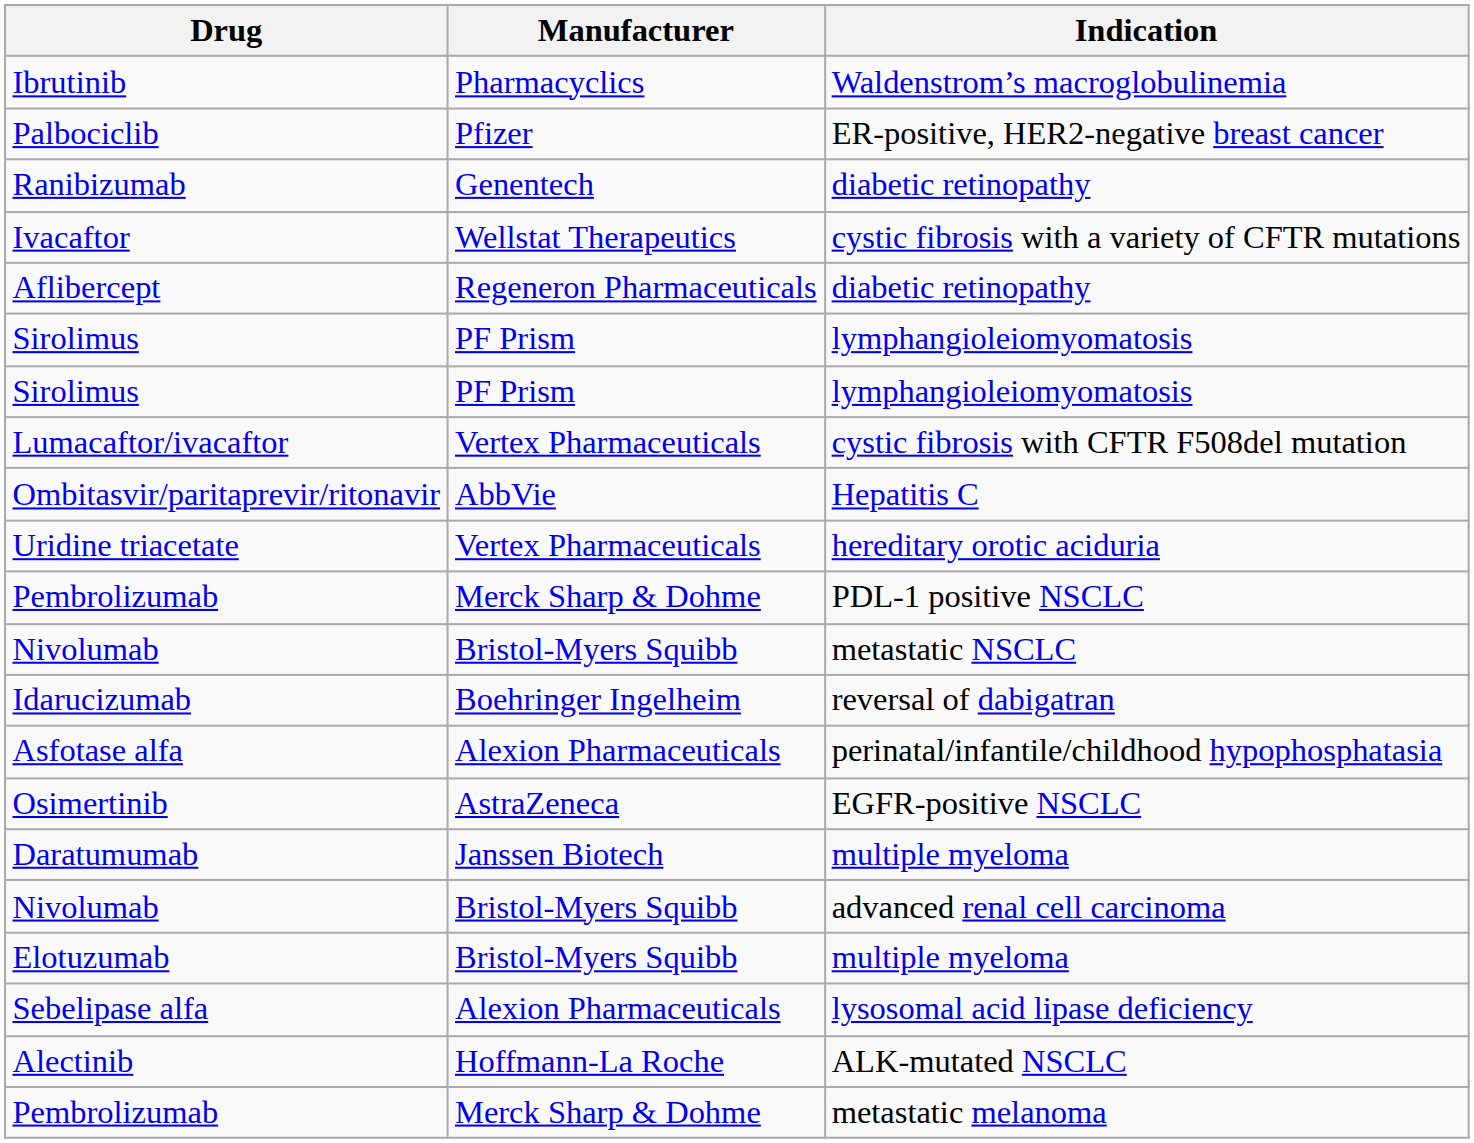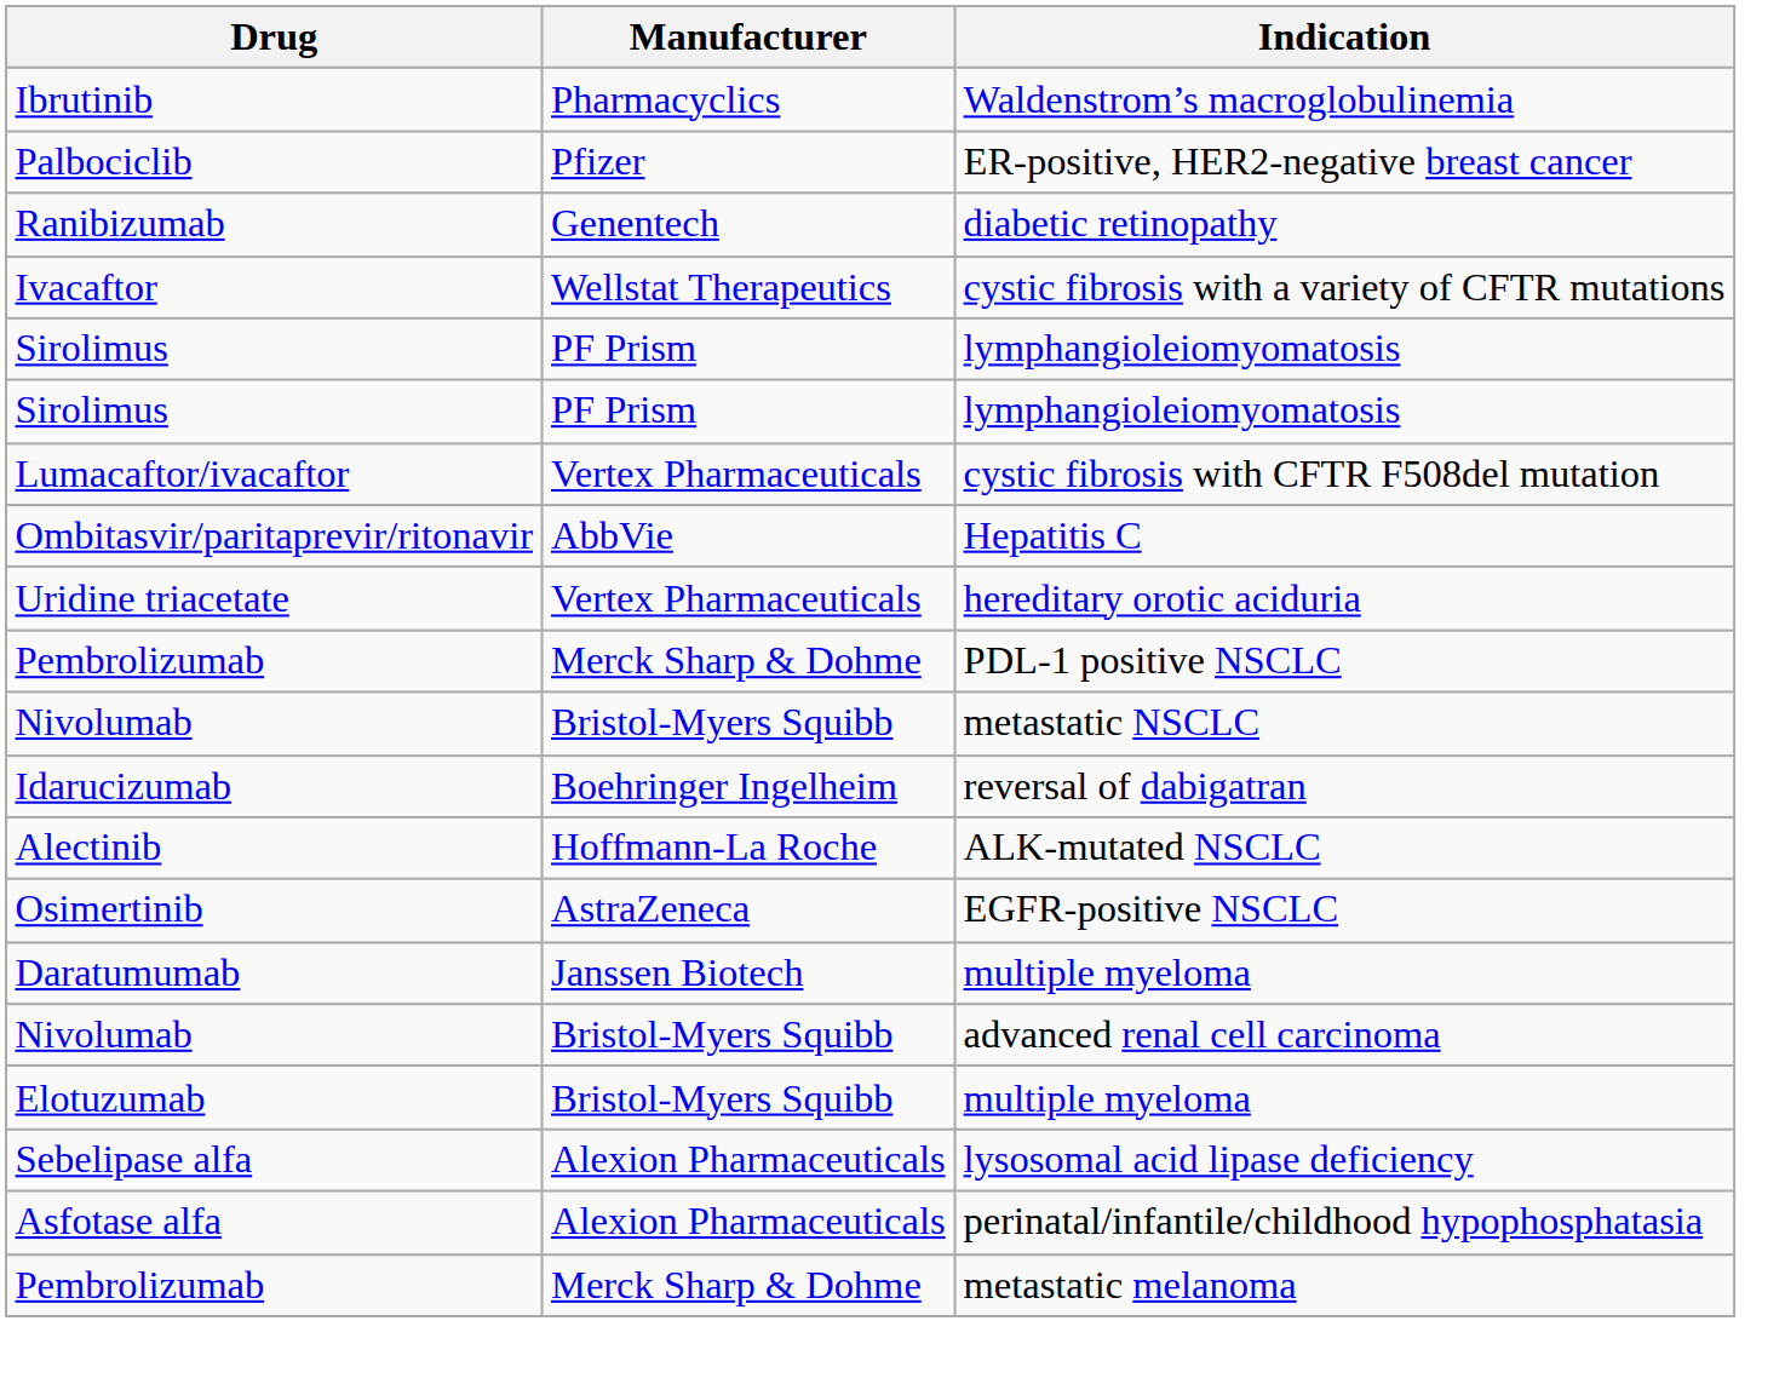- row: Aflibercept | Regeneron Pharmaceuticals | diabetic retinopathy
rows swapped: Asfotase alfa <-> Alectinib
